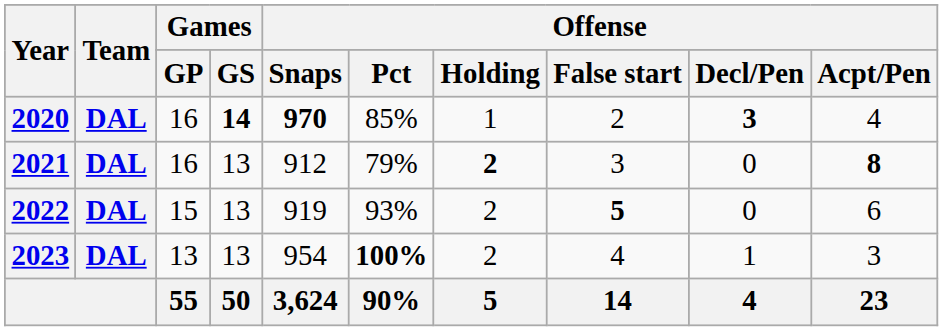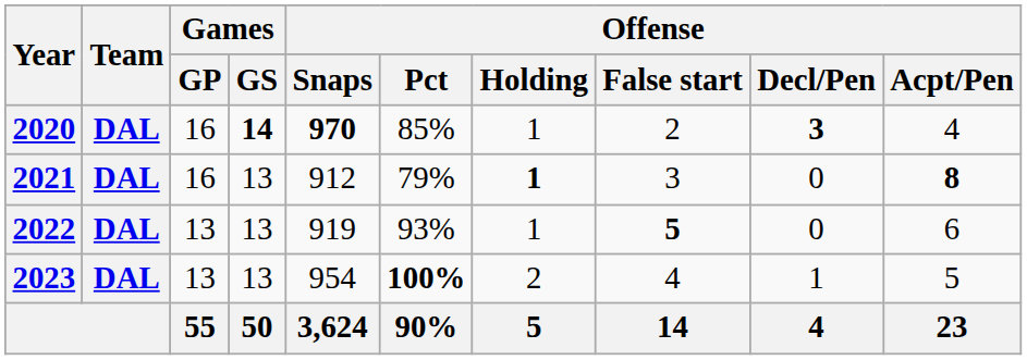2021 | Offense / Holding: 2 -> 1
2022 | Games / GP: 15 -> 13
2022 | Offense / Holding: 2 -> 1
2023 | Offense / Acpt/Pen: 3 -> 5
